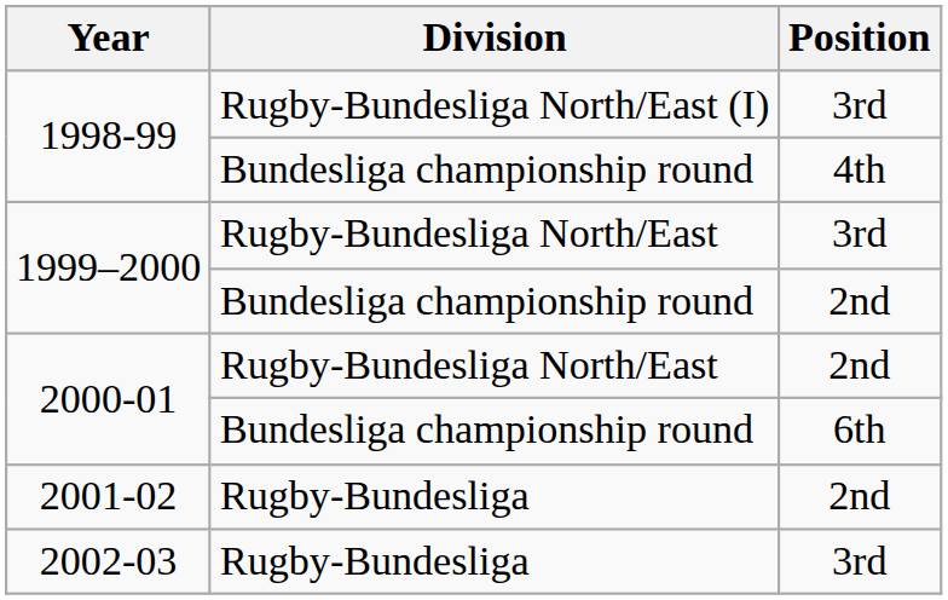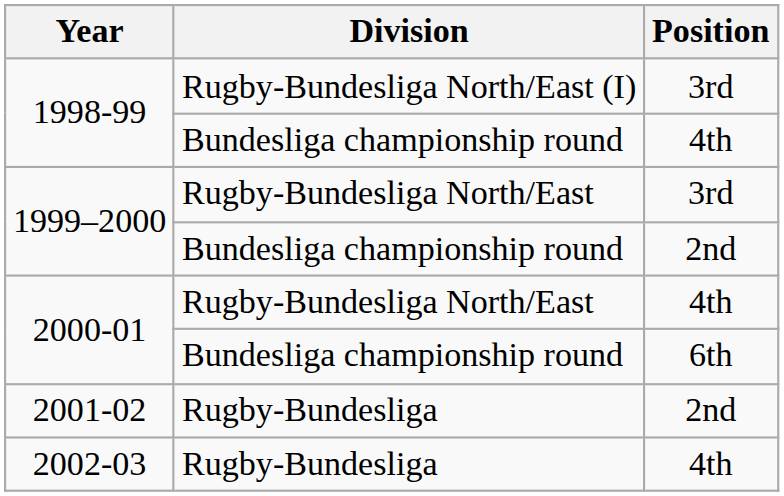2000-01 / Rugby-Bundesliga North/East | Position: 2nd -> 4th
2002-03 | Position: 3rd -> 4th
